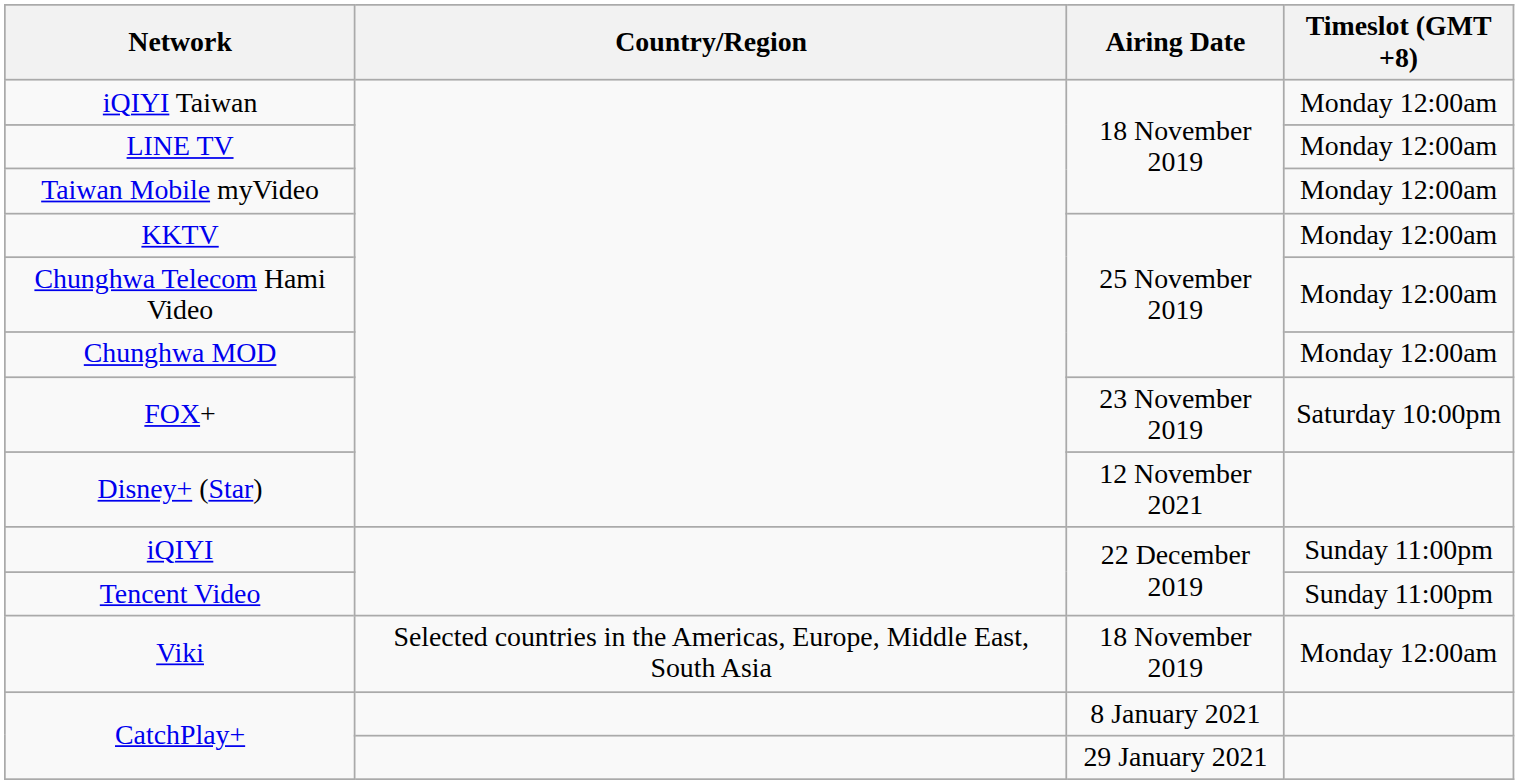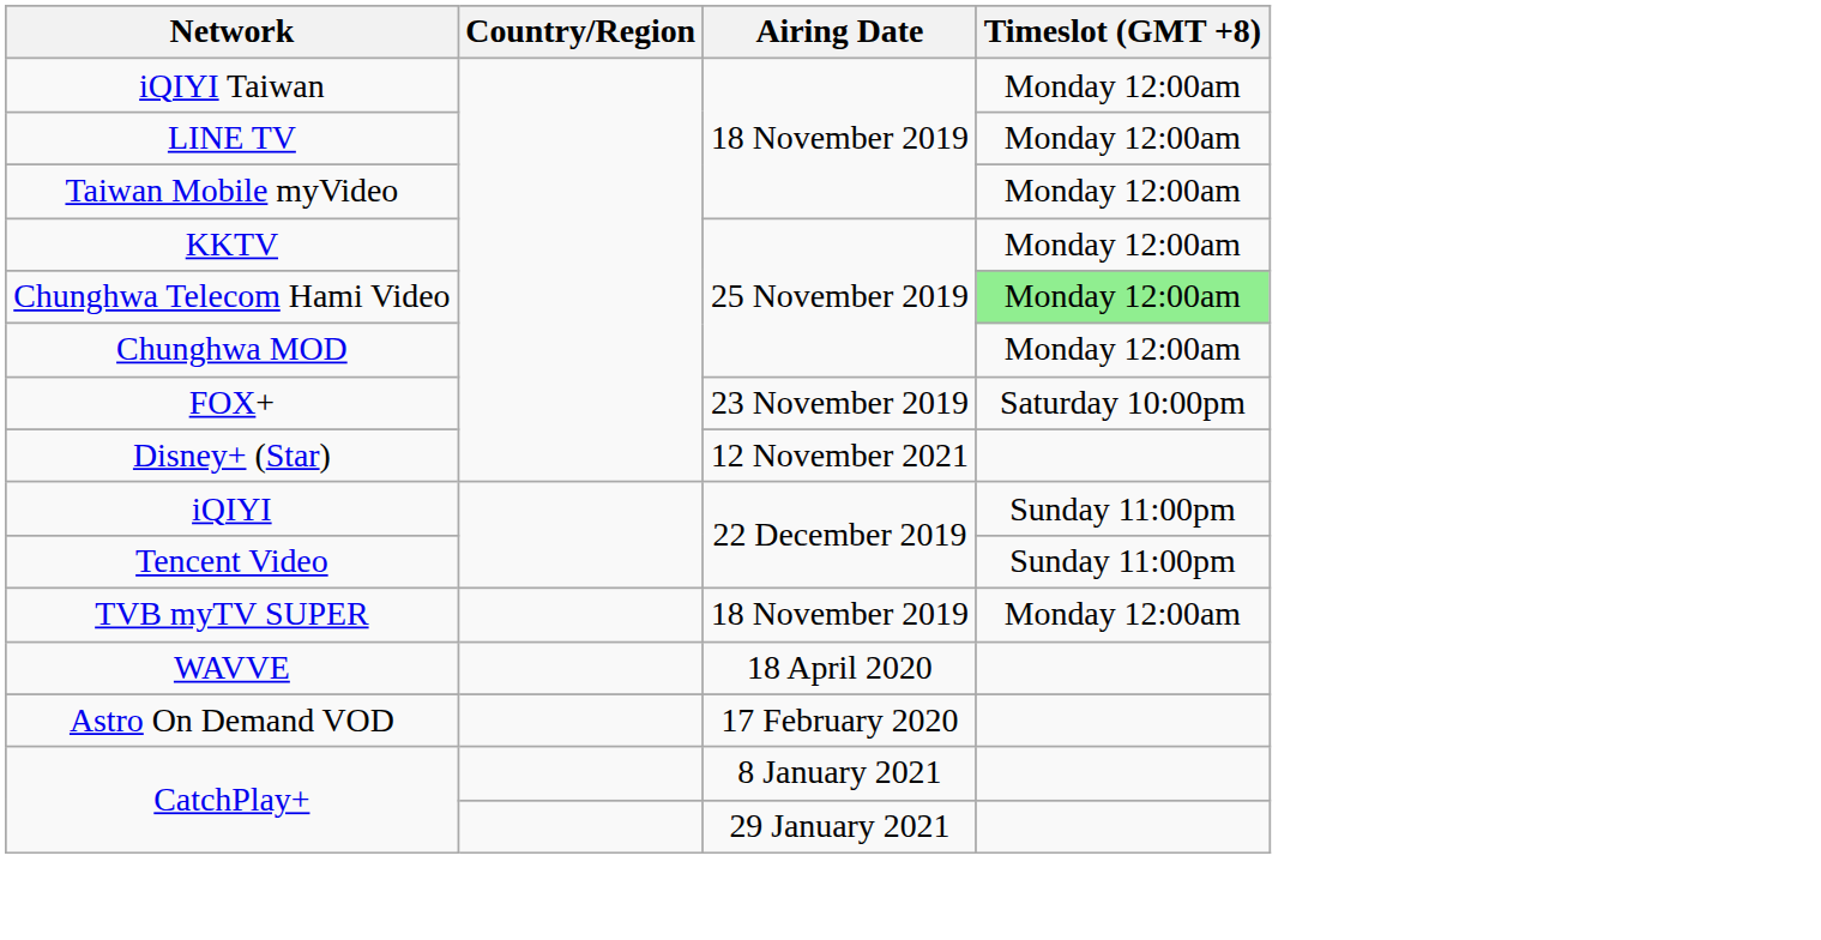Chunghwa Telecom Hami Video | Timeslot (GMT +8): no background -> lightgreen background
+ row: TVB myTV SUPER | 18 November 2019 | Monday 12:00am
+ row: WAVVE | 18 April 2020
+ row: Astro On Demand VOD | 17 February 2020
- row: Viki | Selected countries in the Americas, Europe, Middle East, South Asia | 18 November 2019 | Monday 12:00am
